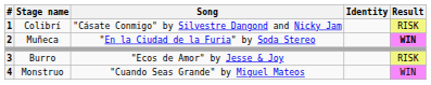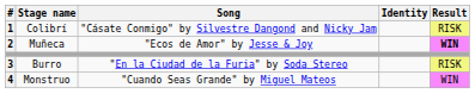Muñeca | Song: "En la Ciudad de la Furia" by Soda Stereo -> "Ecos de Amor" by Jesse & Joy
Burro | Song: "Ecos de Amor" by Jesse & Joy -> "En la Ciudad de la Furia" by Soda Stereo
